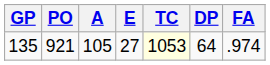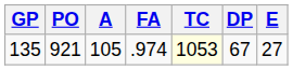columns swapped: E <-> FA
135 | DP: 64 -> 67
